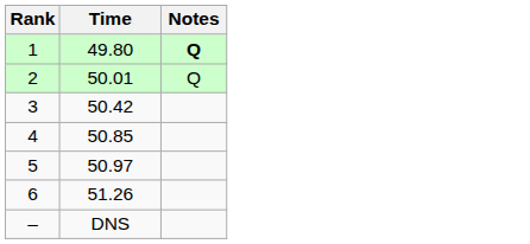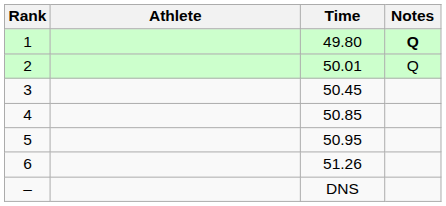+ column: Athlete
3 | Time: 50.42 -> 50.45
5 | Time: 50.97 -> 50.95
